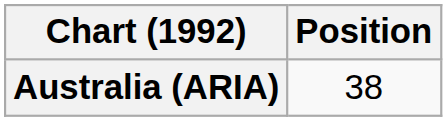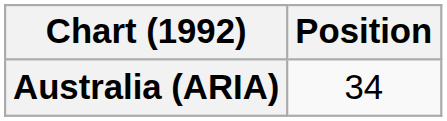Australia (ARIA) | Position: 38 -> 34
